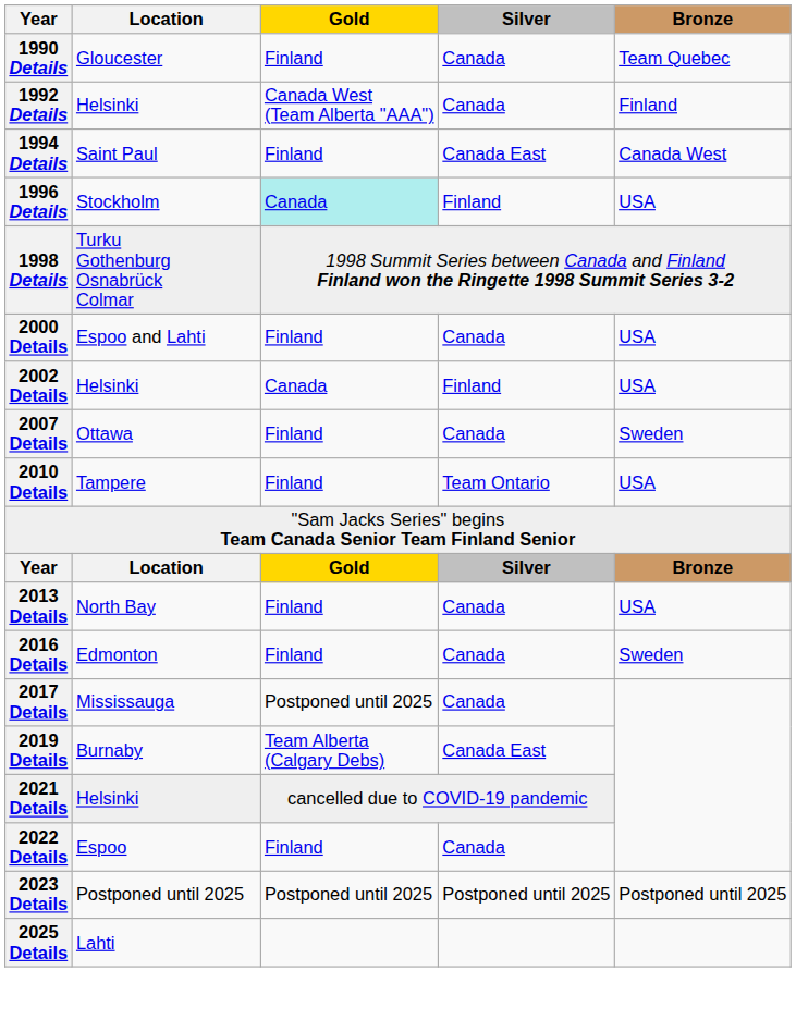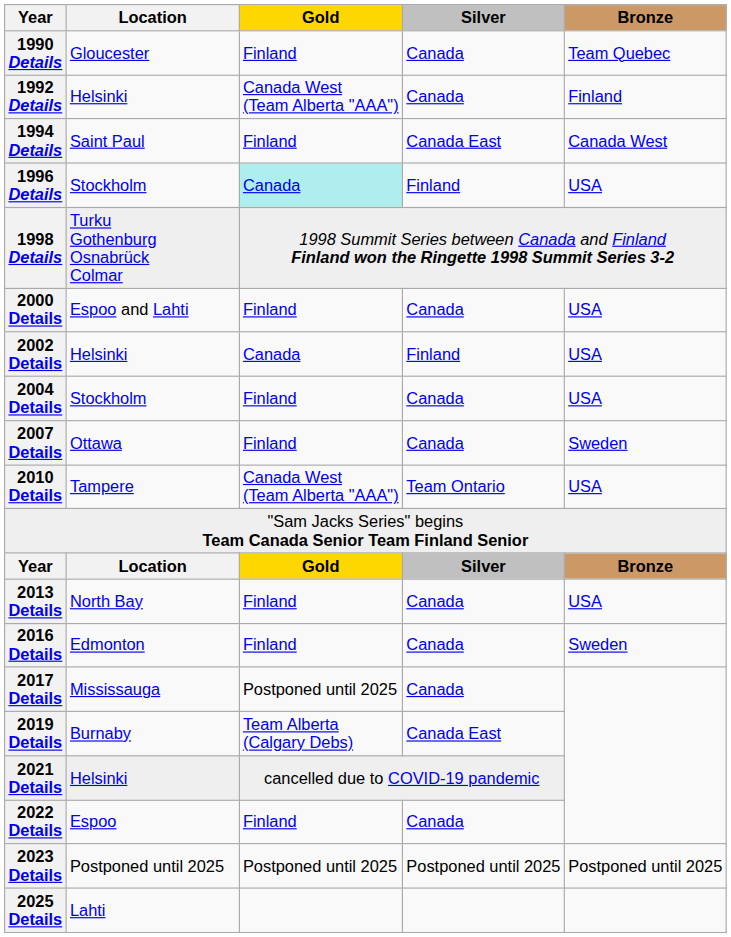+ row: 2004 Details | Stockholm | Finland | Canada | USA
2010 Details | Gold: Finland -> Canada West (Team Alberta "AAA")
